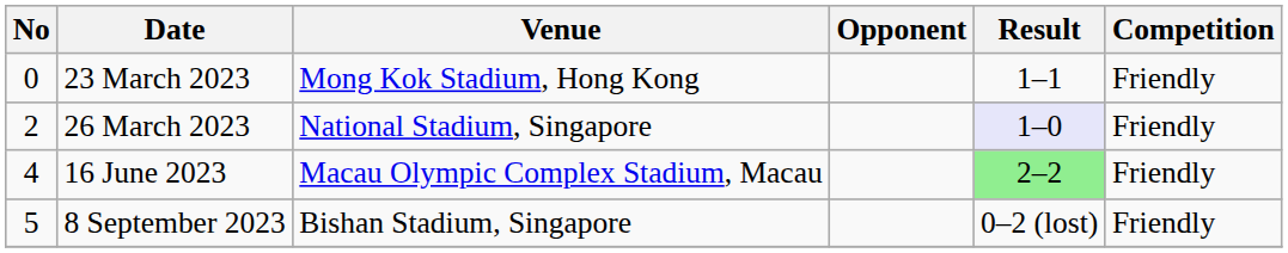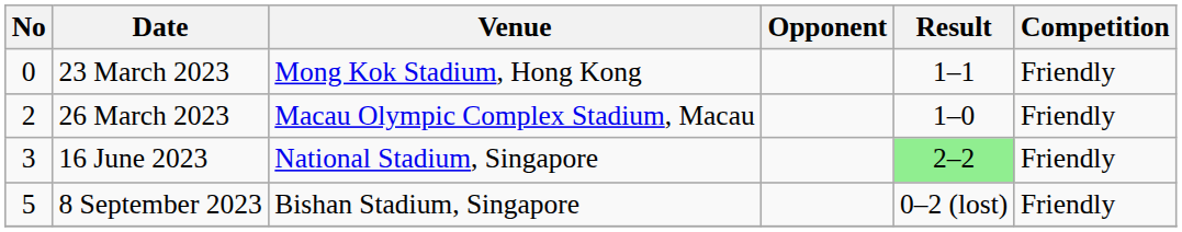26 March 2023 | Venue: National Stadium, Singapore -> Macau Olympic Complex Stadium, Macau
26 March 2023 | Result: lavender background -> no background
16 June 2023 | No: 4 -> 3
16 June 2023 | Venue: Macau Olympic Complex Stadium, Macau -> National Stadium, Singapore
